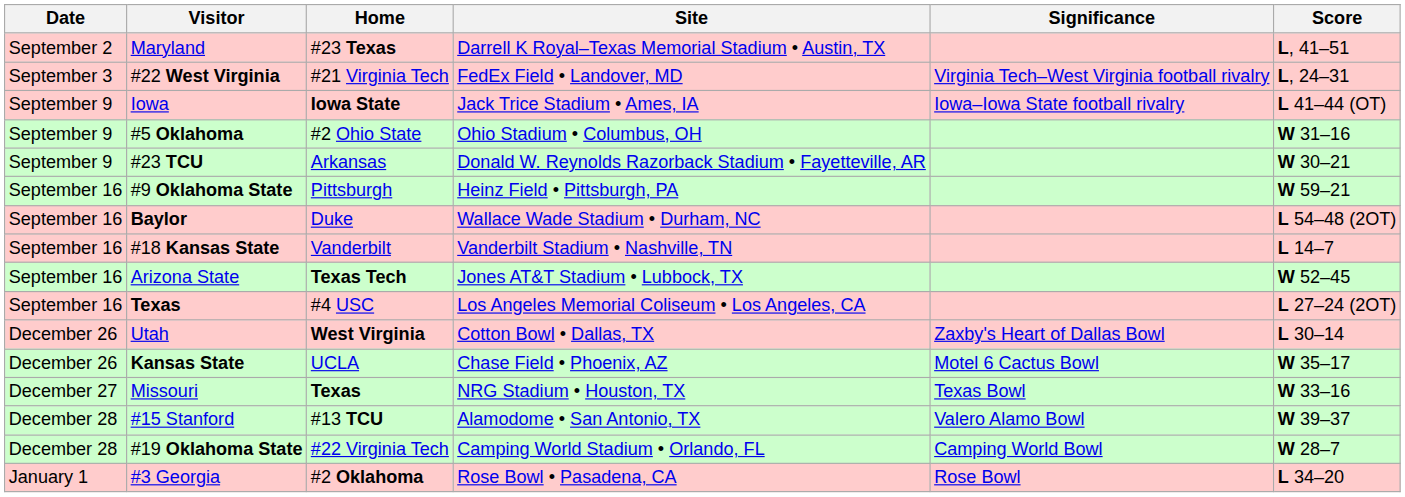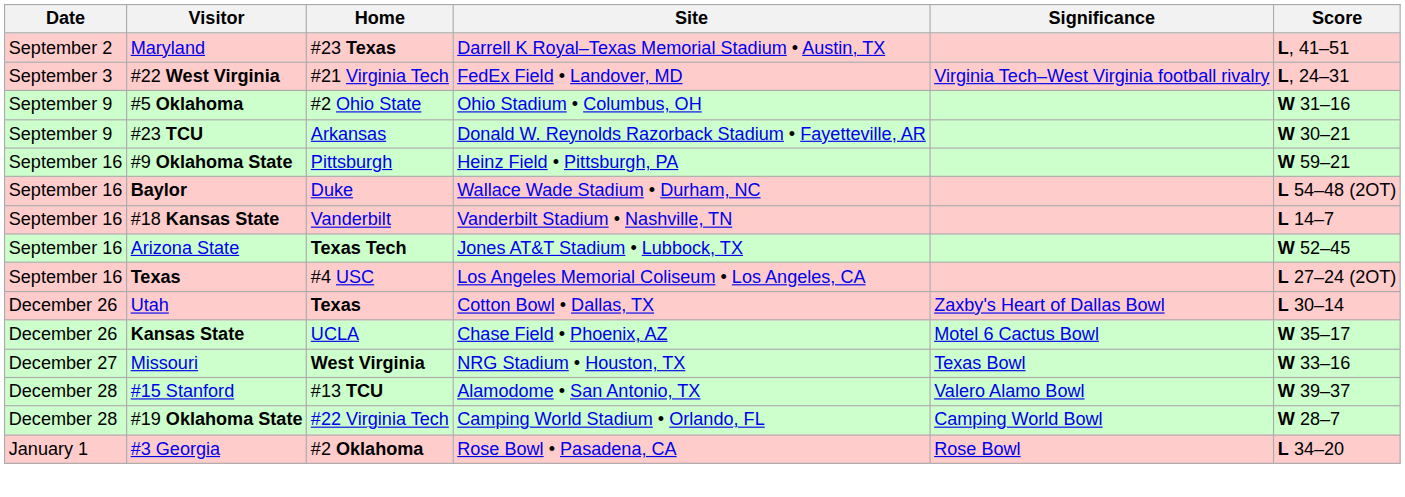- row: September 9 | Iowa | Iowa State | Jack Trice Stadium • Ames, IA | Iowa–Iowa State football rivalry | L 41–44 (OT)
Utah | Home: West Virginia -> Texas
Missouri | Home: Texas -> West Virginia
